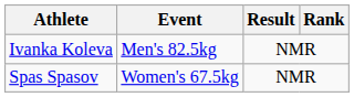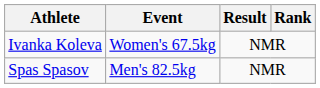Ivanka Koleva | Event: Men's 82.5kg -> Women's 67.5kg
Spas Spasov | Event: Women's 67.5kg -> Men's 82.5kg
